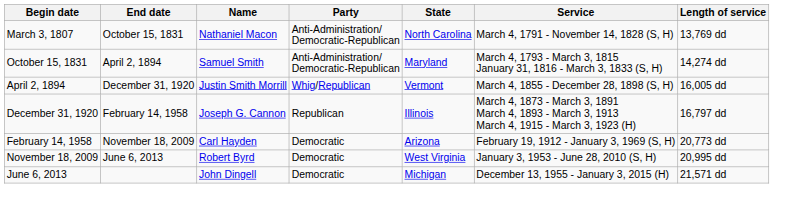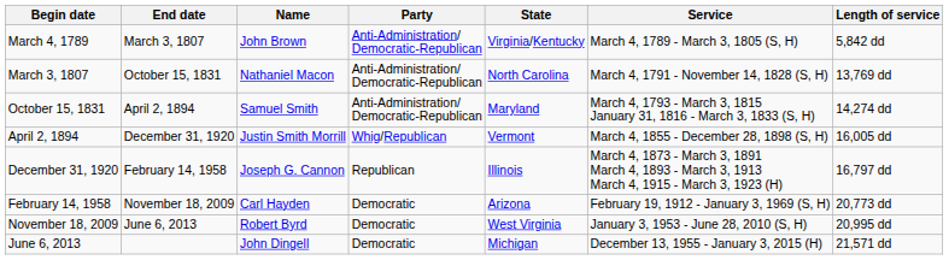+ row: March 4, 1789 | March 3, 1807 | John Brown | Anti-Administration/ Democratic-Republican | Virginia/Kentucky | March 4, 1789 - March 3, 1805 (S, H) | 5,842 dd
